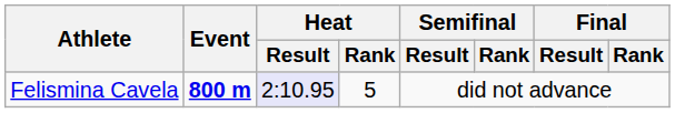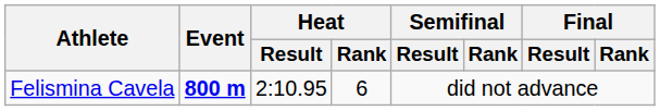Felismina Cavela | Heat / Result: lavender background -> no background
Felismina Cavela | Heat / Rank: 5 -> 6
